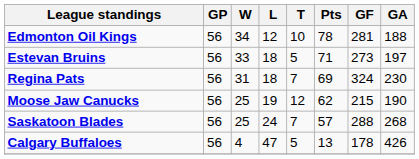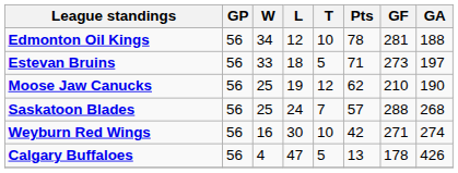- row: Regina Pats | 56 | 31 | 18 | 7 | 69 | 324 | 230
Moose Jaw Canucks | GF: 215 -> 210
+ row: Weyburn Red Wings | 56 | 16 | 30 | 10 | 42 | 271 | 274
